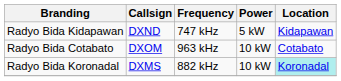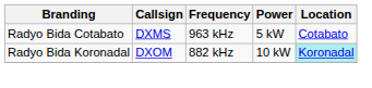- row: Radyo Bida Kidapawan | DXND | 747 kHz | 5 kW | Kidapawan
Radyo Bida Cotabato | Callsign: DXOM -> DXMS
Radyo Bida Cotabato | Power: 10 kW -> 5 kW
Radyo Bida Koronadal | Callsign: DXMS -> DXOM
